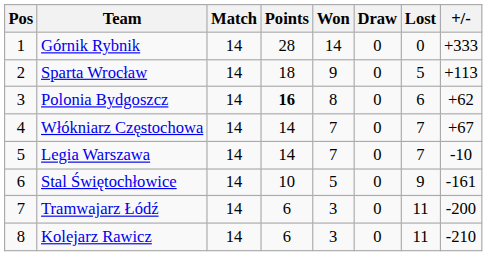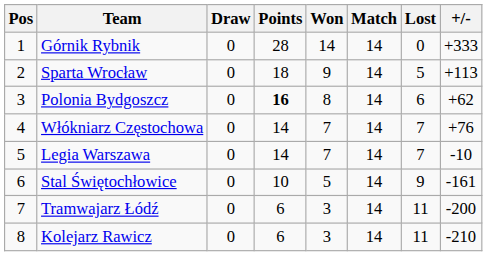columns swapped: Match <-> Draw
Włókniarz Częstochowa | +/-: +67 -> +76
